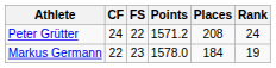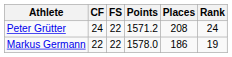Markus Germann | FS: 23 -> 22
Markus Germann | Places: 184 -> 186
